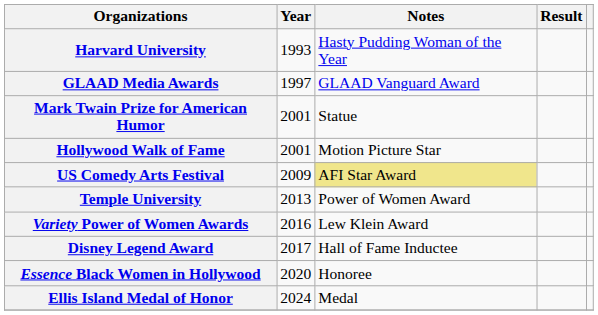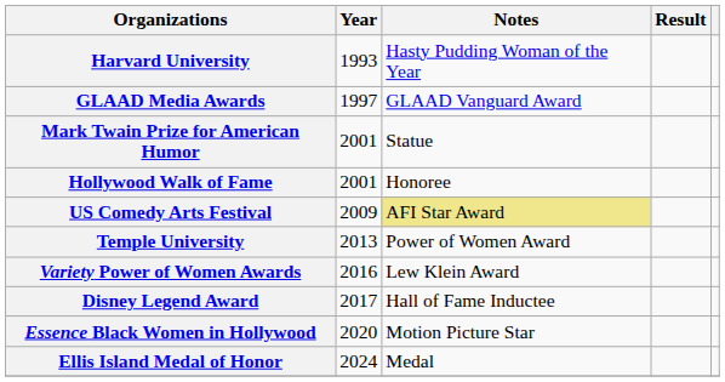Hollywood Walk of Fame | Notes: Motion Picture Star -> Honoree
Essence Black Women in Hollywood | Notes: Honoree -> Motion Picture Star
